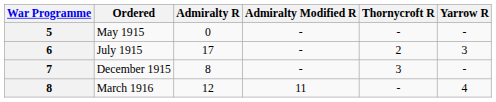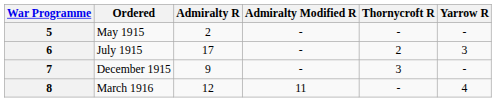May 1915 | Admiralty R: 0 -> 2
December 1915 | Admiralty R: 8 -> 9
